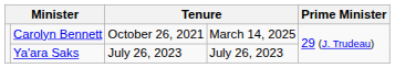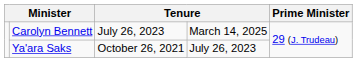Carolyn Bennett | column 3: October 26, 2021 -> July 26, 2023
Ya'ara Saks | column 3: July 26, 2023 -> October 26, 2021
